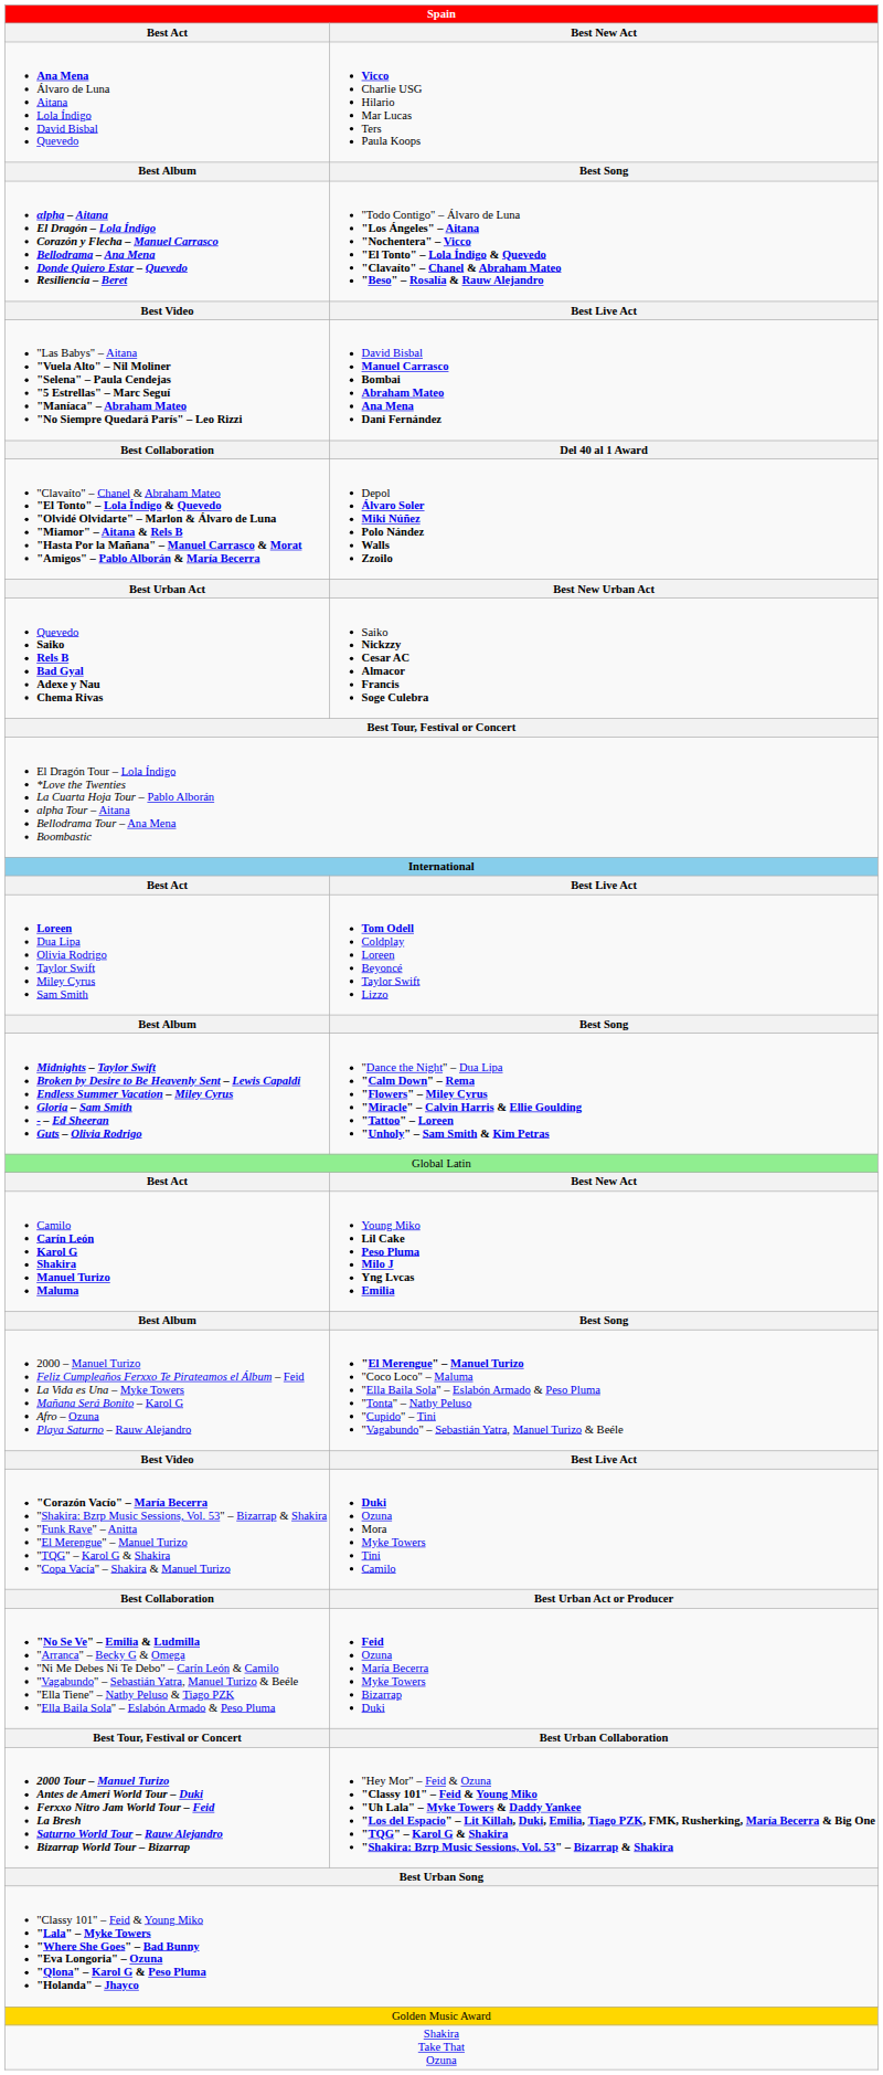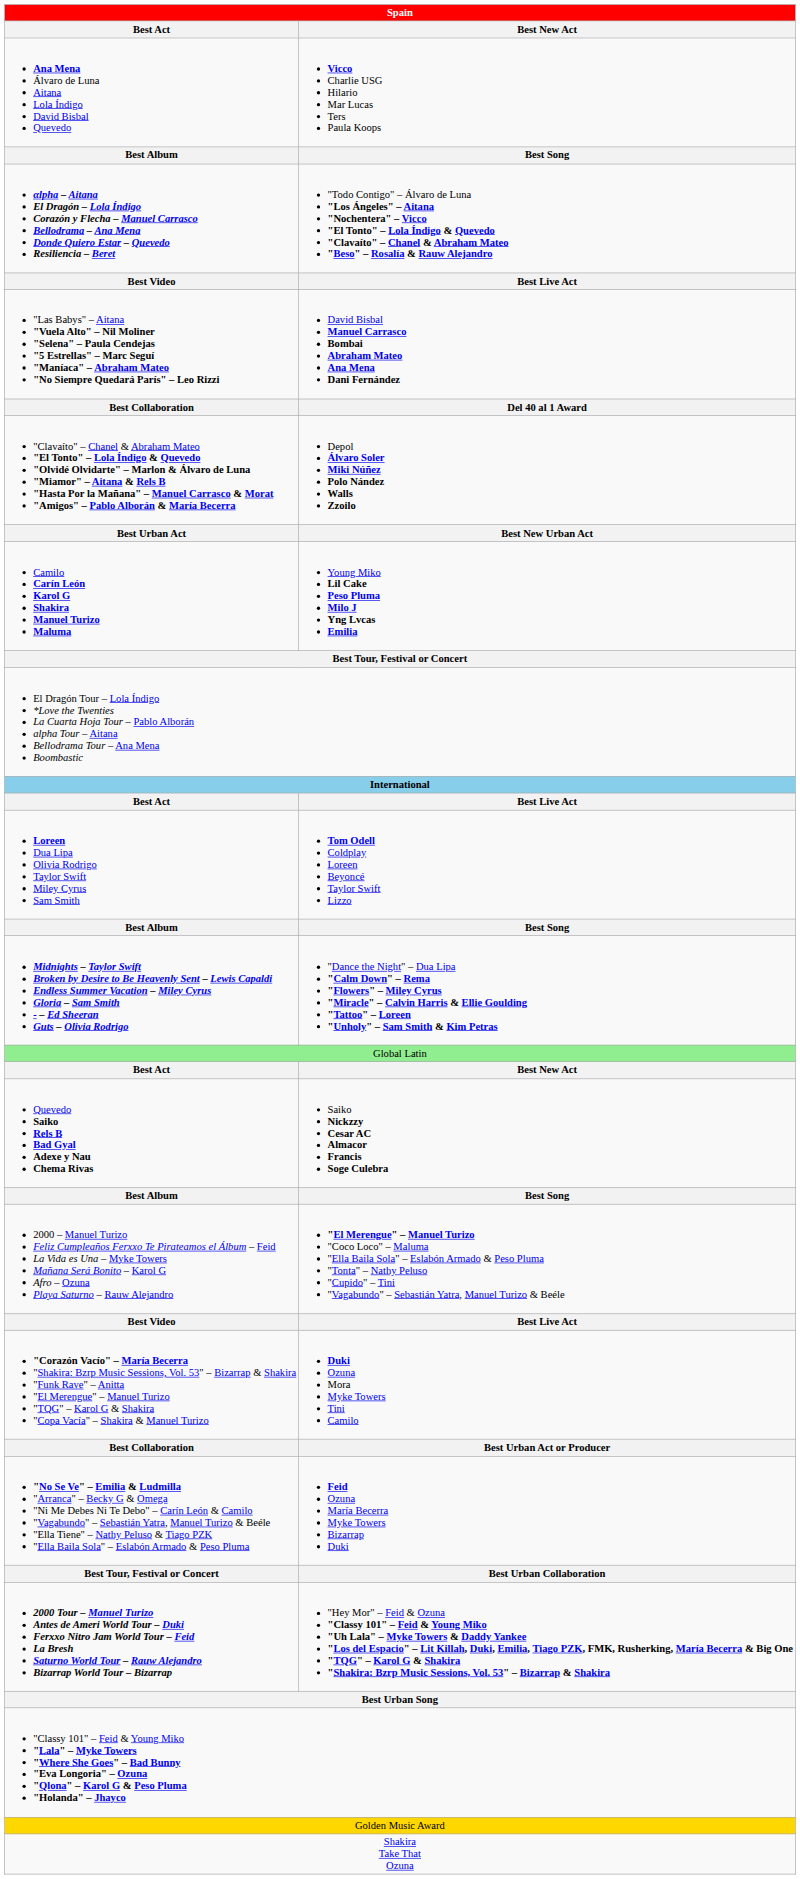rows swapped: Quevedo Saiko Rels B Bad Gyal Adexe y Nau Chema Rivas <-> Camilo Carín León Karol G Shakira Manuel Turizo Maluma
